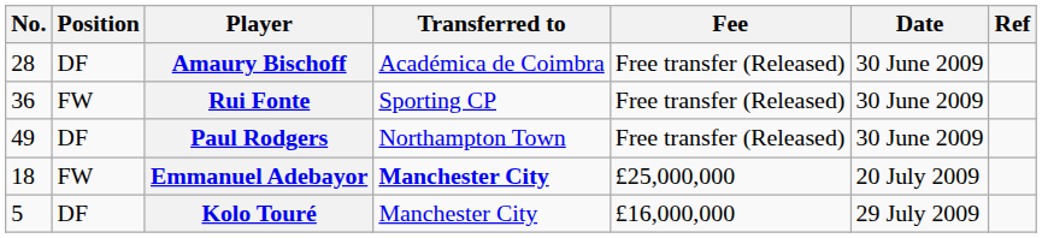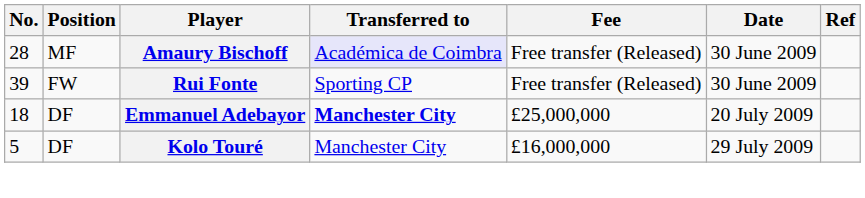Amaury Bischoff | Position: DF -> MF
Amaury Bischoff | Transferred to: no background -> lavender background
Rui Fonte | No.: 36 -> 39
- row: 49 | DF | Paul Rodgers | Northampton Town | Free transfer (Released) | 30 June 2009
Emmanuel Adebayor | Position: FW -> DF
